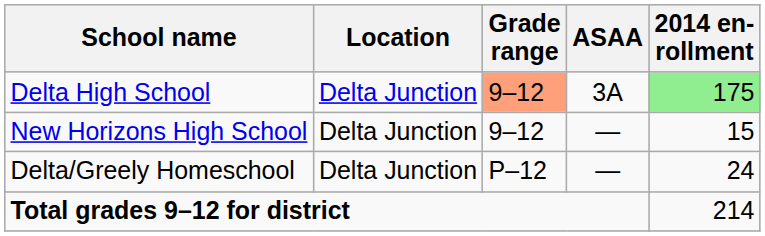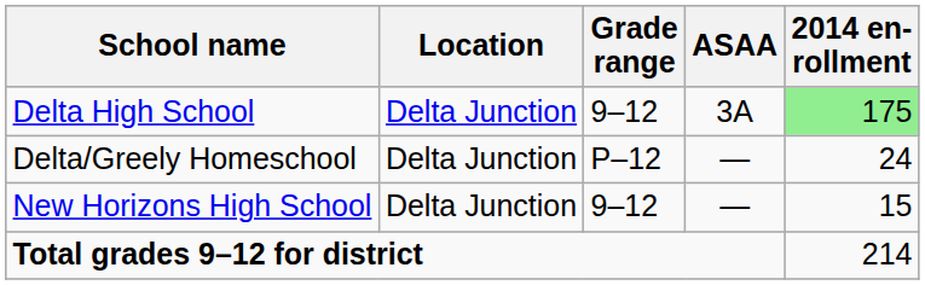Delta High School | Grade range: lightsalmon background -> no background
rows swapped: Delta/Greely Homeschool <-> New Horizons High School
